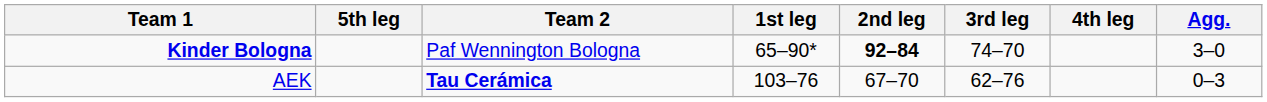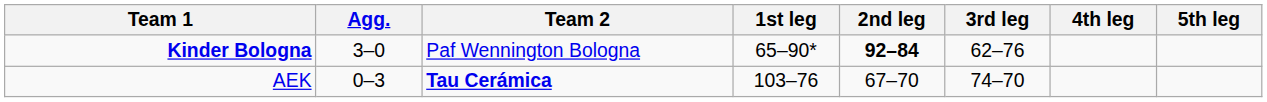columns swapped: Agg. <-> 5th leg
Kinder Bologna | 3rd leg: 74–70 -> 62–76
AEK | 3rd leg: 62–76 -> 74–70
